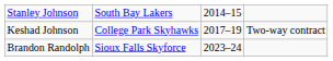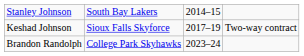Keshad Johnson | column 2: College Park Skyhawks -> Sioux Falls Skyforce
Brandon Randolph | column 2: Sioux Falls Skyforce -> College Park Skyhawks
